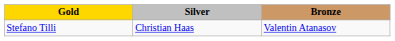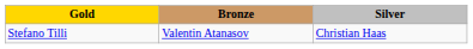columns swapped: Silver <-> Bronze
